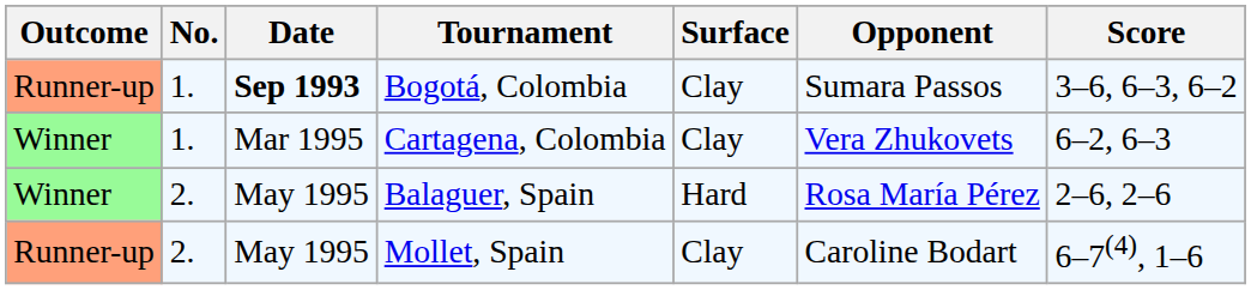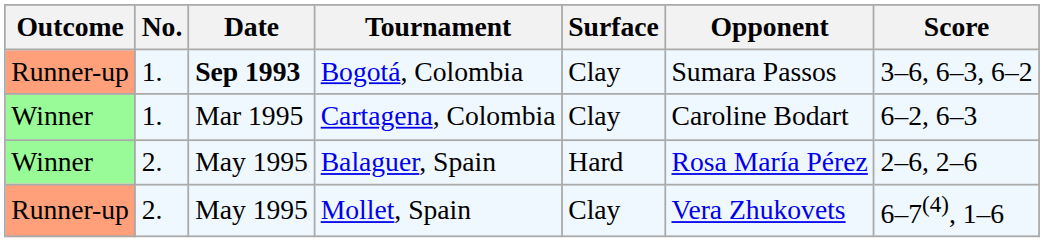Cartagena, Colombia | Opponent: Vera Zhukovets -> Caroline Bodart
Mollet, Spain | Opponent: Caroline Bodart -> Vera Zhukovets
